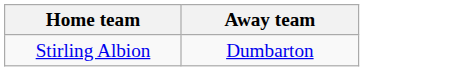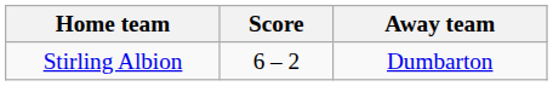+ column: Score | 6 – 2
